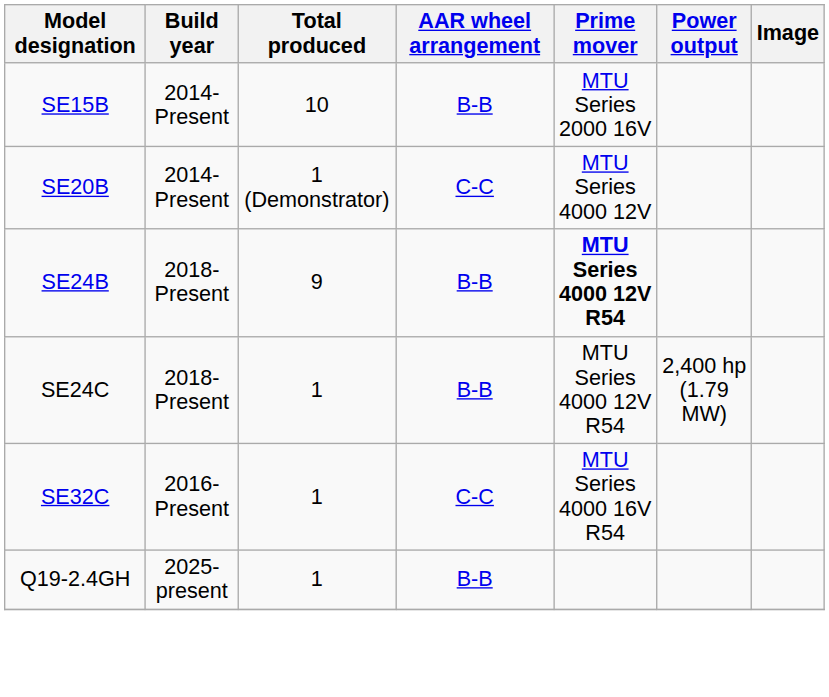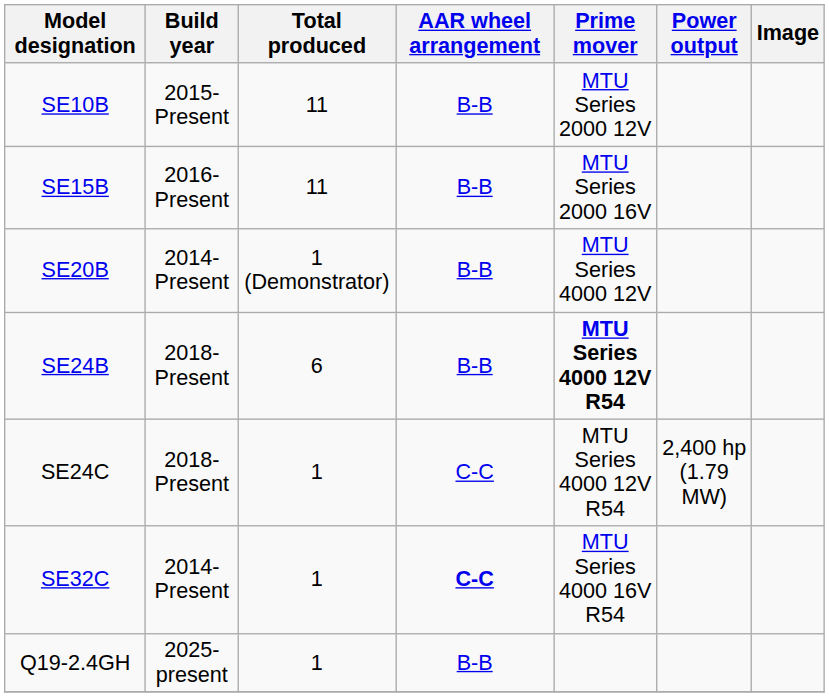+ row: SE10B | 2015-Present | 11 | B-B | MTU Series 2000 12V
SE15B | Build year: 2014-Present -> 2016-Present
SE15B | Total produced: 10 -> 11
SE20B | AAR wheel arrangement: C-C -> B-B
SE24B | Total produced: 9 -> 6
SE24C | AAR wheel arrangement: B-B -> C-C
SE32C | Build year: 2016-Present -> 2014-Present
SE32C | AAR wheel arrangement: normal -> bold
